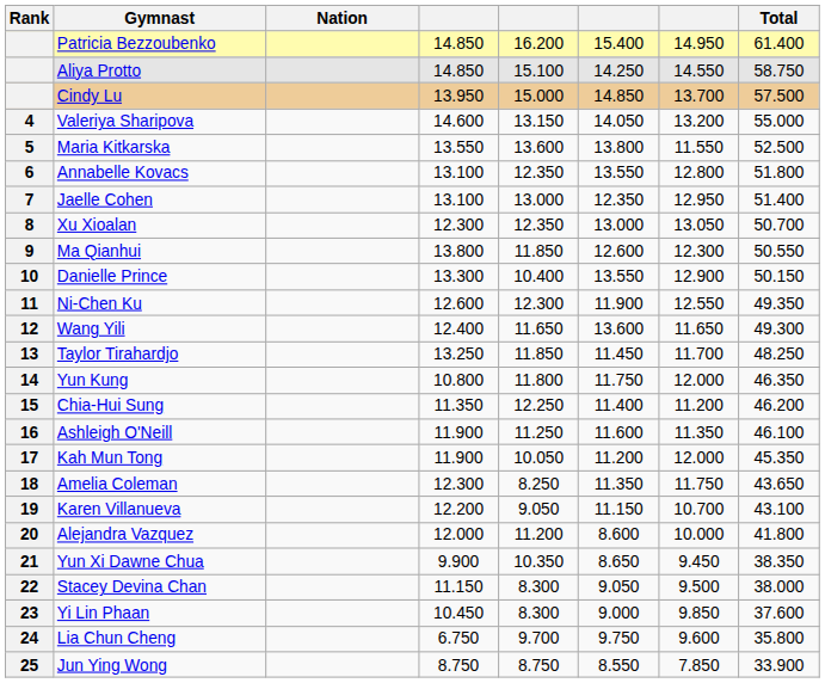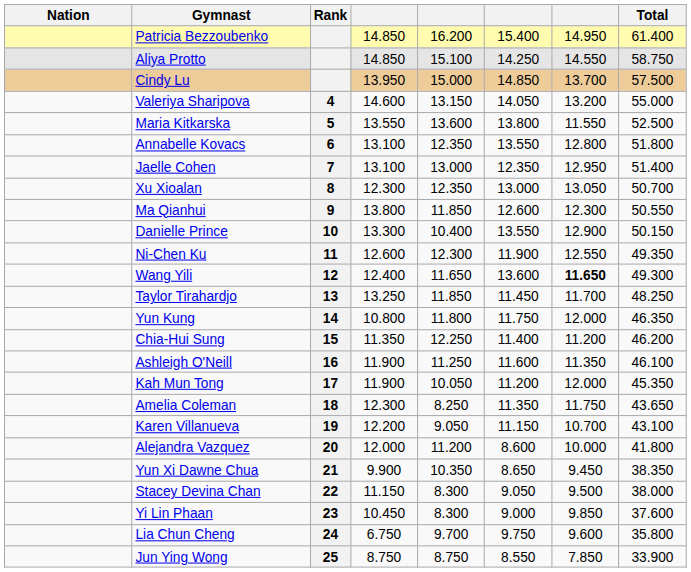columns swapped: Rank <-> Nation
Wang Yili | column 7: normal -> bold
